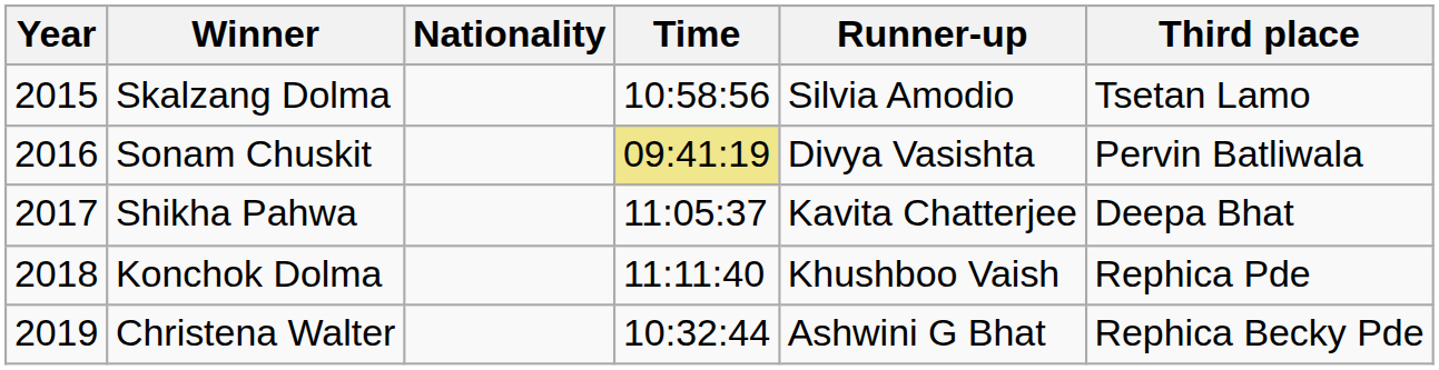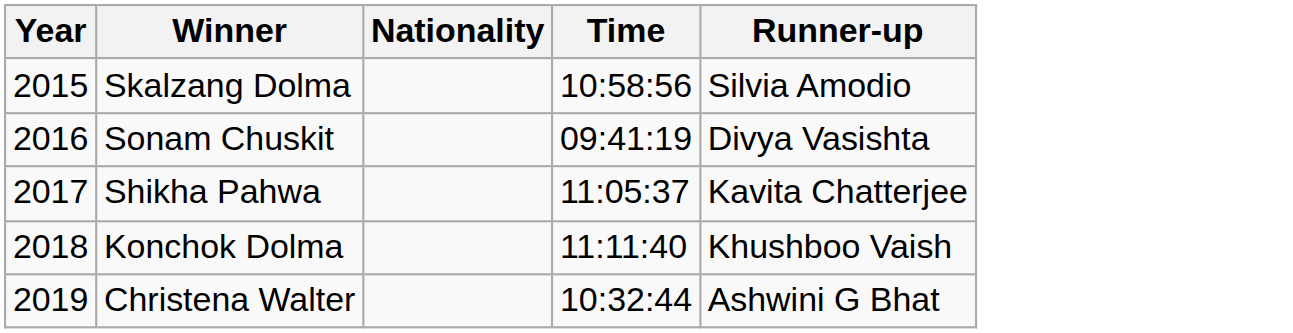- column: Third place | Tsetan Lamo | Pervin Batliwala | Deepa Bhat | Rephica Pde | Rephica Becky Pde
Sonam Chuskit | Time: khaki background -> no background
